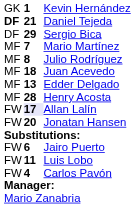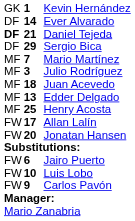+ row: DF | 14 | Ever Alvarado
Julio Rodríguez | column 2: 8 -> 3
Henry Acosta | column 2: 28 -> 25
Allan Lalín | column 2: lavender background -> no background
Luis Lobo | column 2: 11 -> 10
Carlos Pavón | column 2: 4 -> 9
